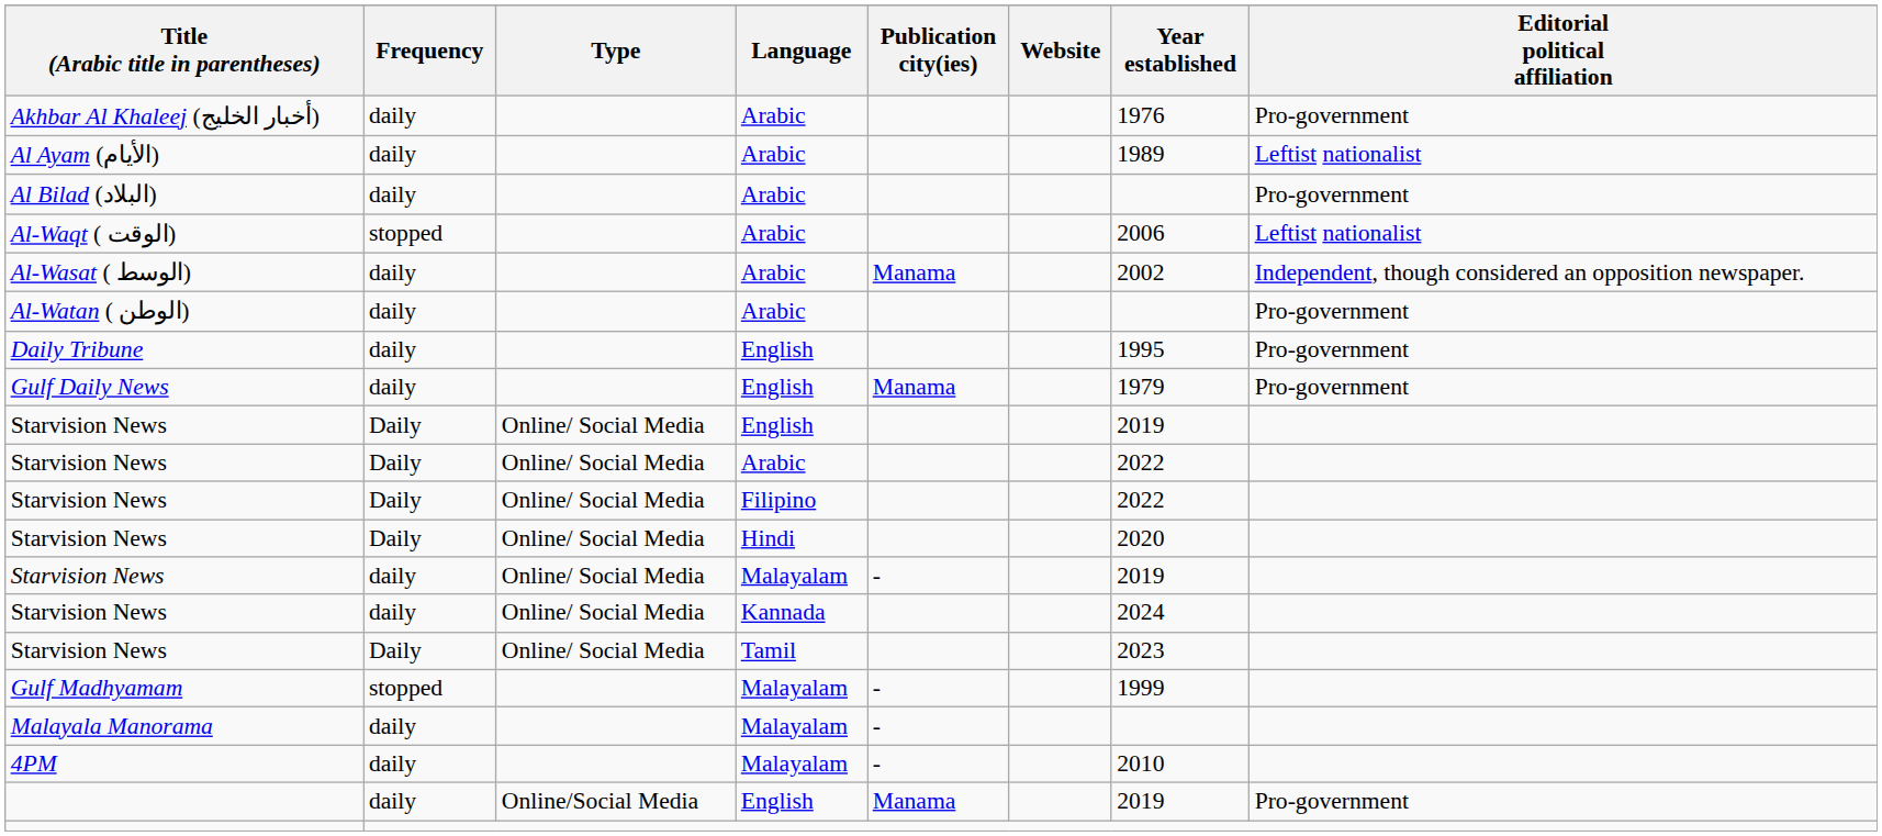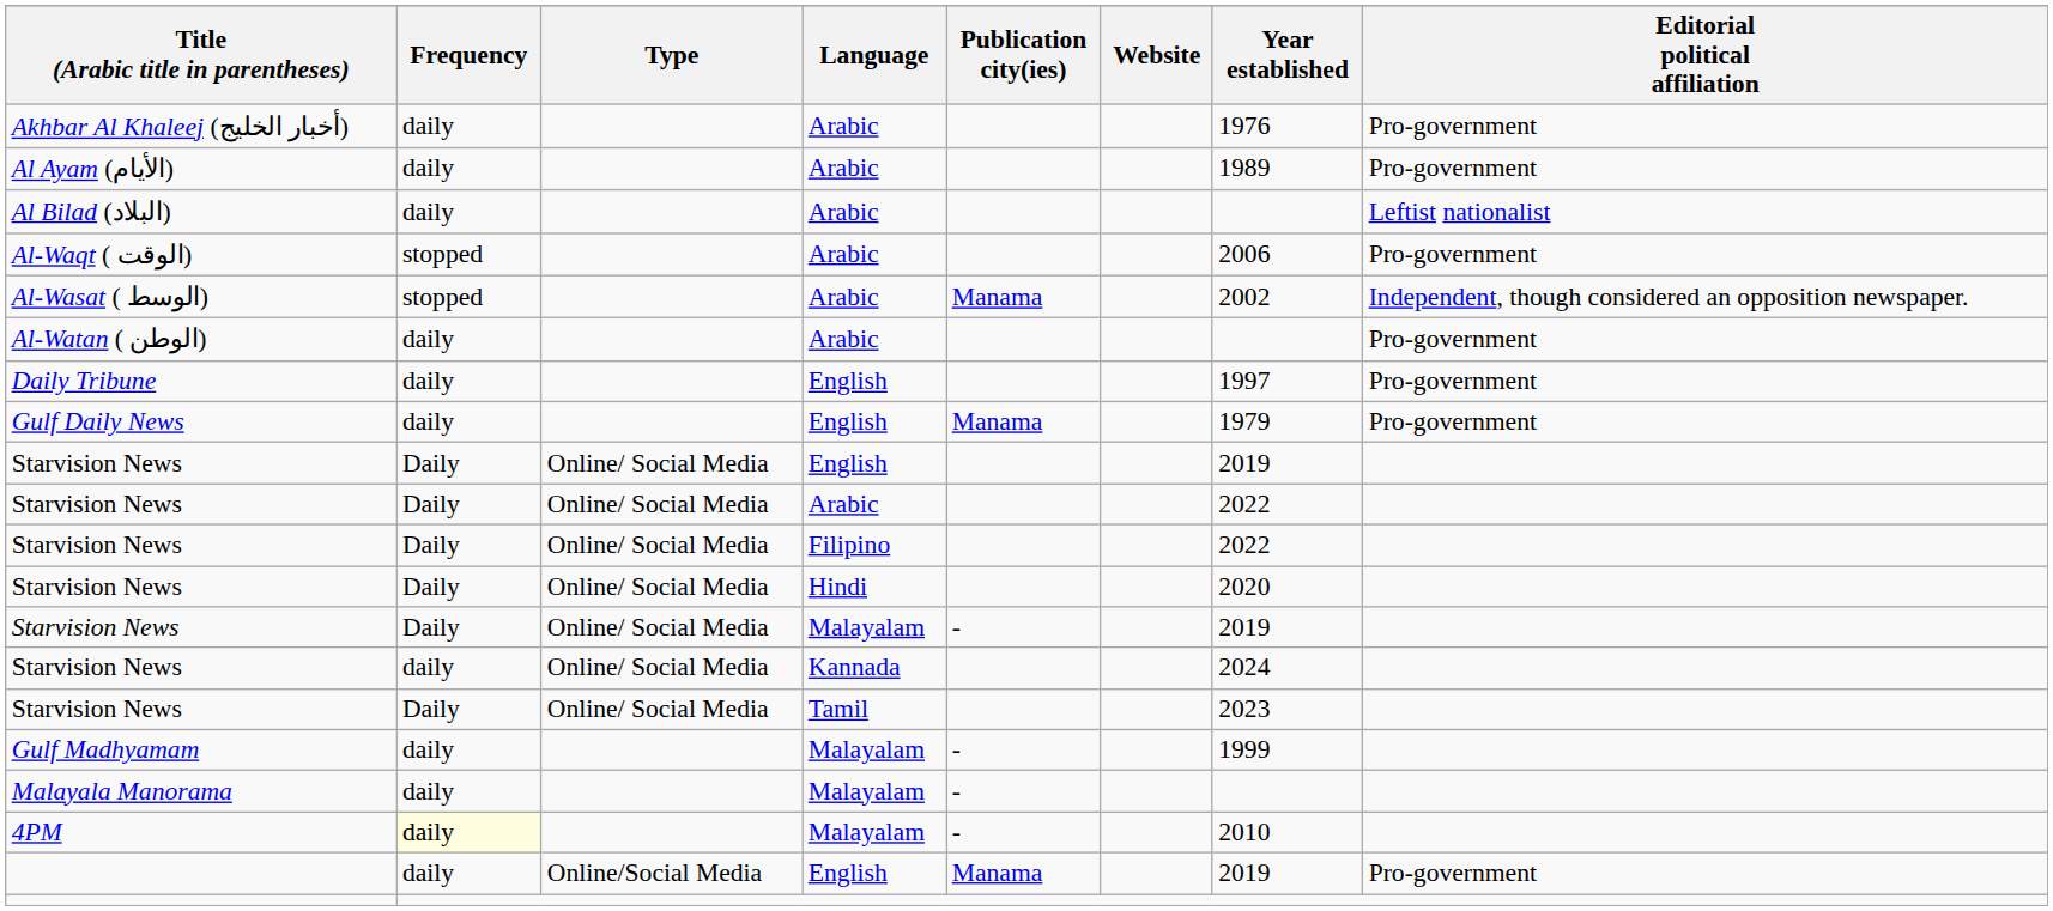Al Ayam (الأيام) | Editorial political affiliation: Leftist nationalist -> Pro-government
Al Bilad (البلاد) | Editorial political affiliation: Pro-government -> Leftist nationalist
Al-Waqt ( الوقت) | Editorial political affiliation: Leftist nationalist -> Pro-government
Al-Wasat ( الوسط) | Frequency: daily -> stopped
Daily Tribune | Year established: 1995 -> 1997
Starvision News / Malayalam | Frequency: daily -> Daily
Gulf Madhyamam | Frequency: stopped -> daily
4PM | Frequency: no background -> lightyellow background
